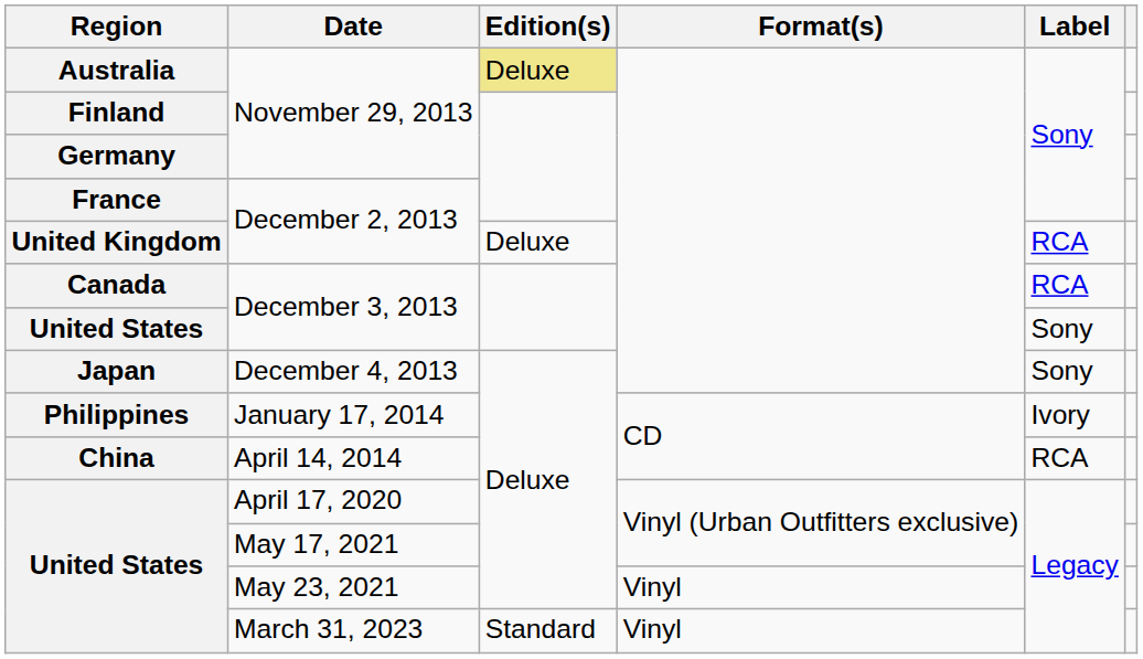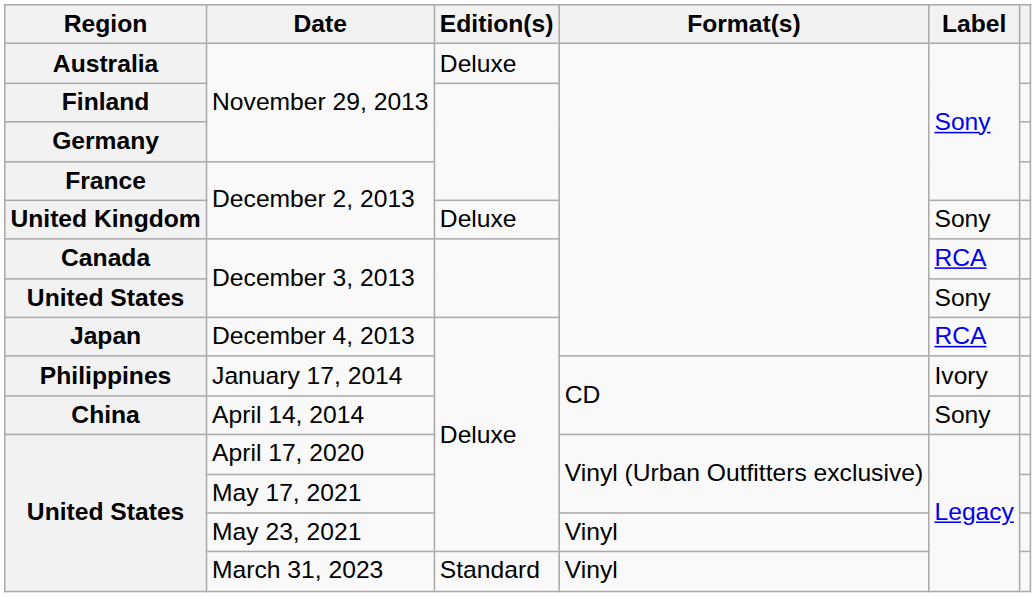Australia | Edition(s): khaki background -> no background
United Kingdom | Label: RCA -> Sony
Japan | Label: Sony -> RCA
China | Label: RCA -> Sony
